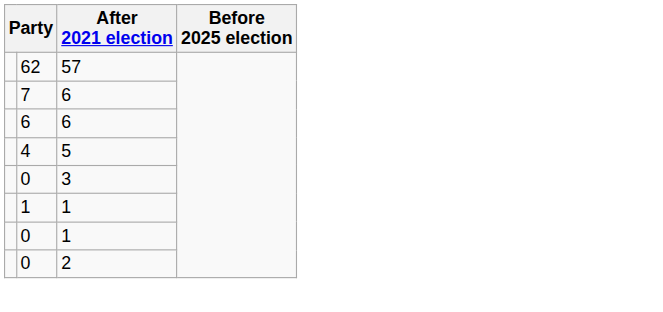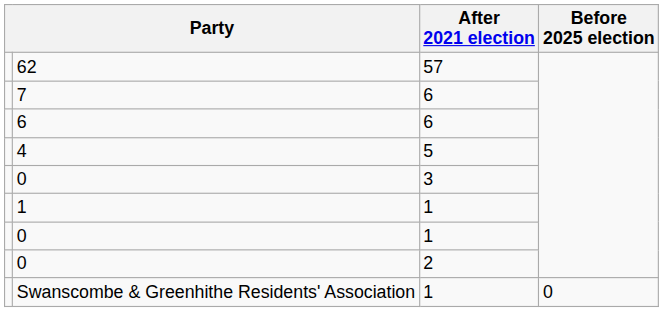+ row: Swanscombe & Greenhithe Residents' Association | 1 | 0
